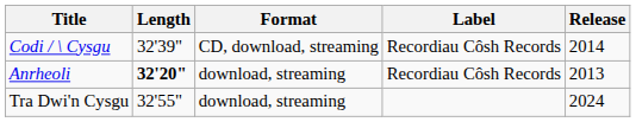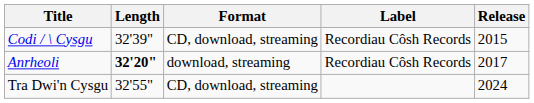Codi / \ Cysgu | Release: 2014 -> 2015
Anrheoli | Release: 2013 -> 2017
Tra Dwi'n Cysgu | Format: download, streaming -> CD, download, streaming
